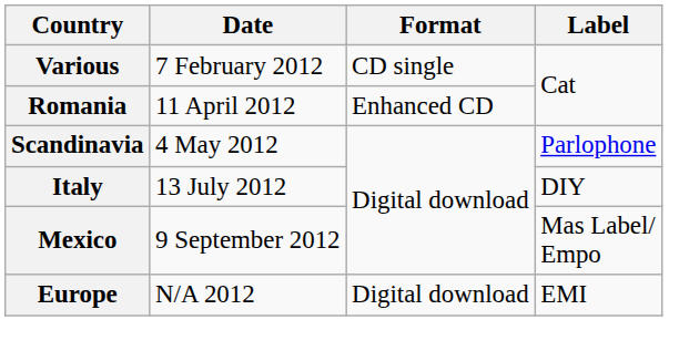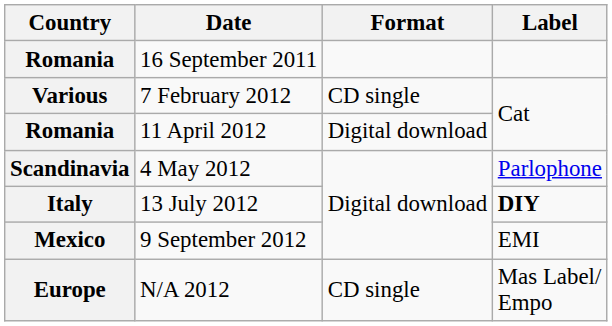+ row: Romania | 16 September 2011
11 April 2012 | Format: Enhanced CD -> Digital download
13 July 2012 | Label: normal -> bold
9 September 2012 | Label: Mas Label/ Empo -> EMI
N/A 2012 | Format: Digital download -> CD single
N/A 2012 | Label: EMI -> Mas Label/ Empo
